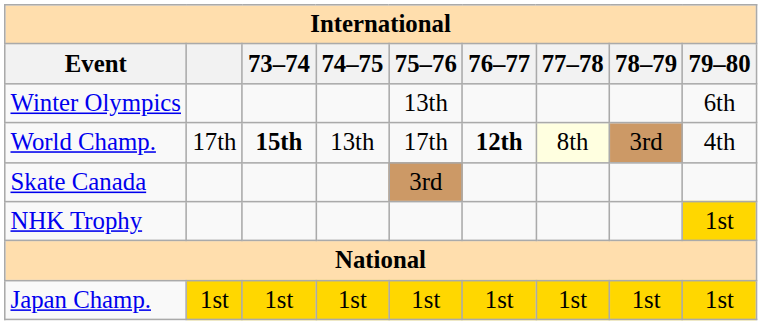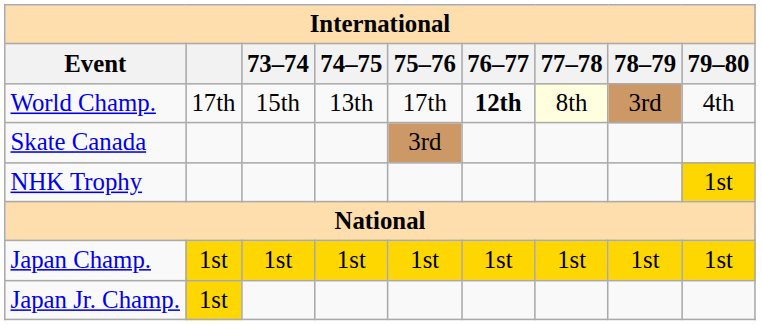- row: Winter Olympics | 13th | 6th
World Champ. | 73–74: bold -> normal
+ row: Japan Jr. Champ. | 1st
